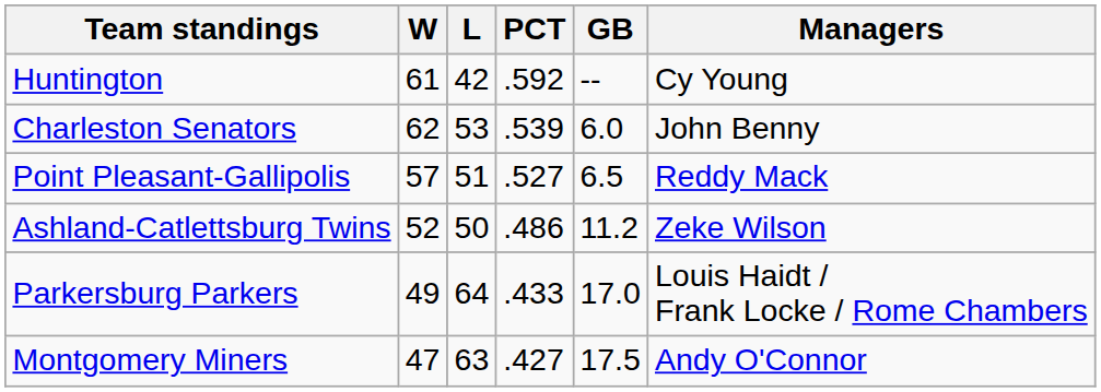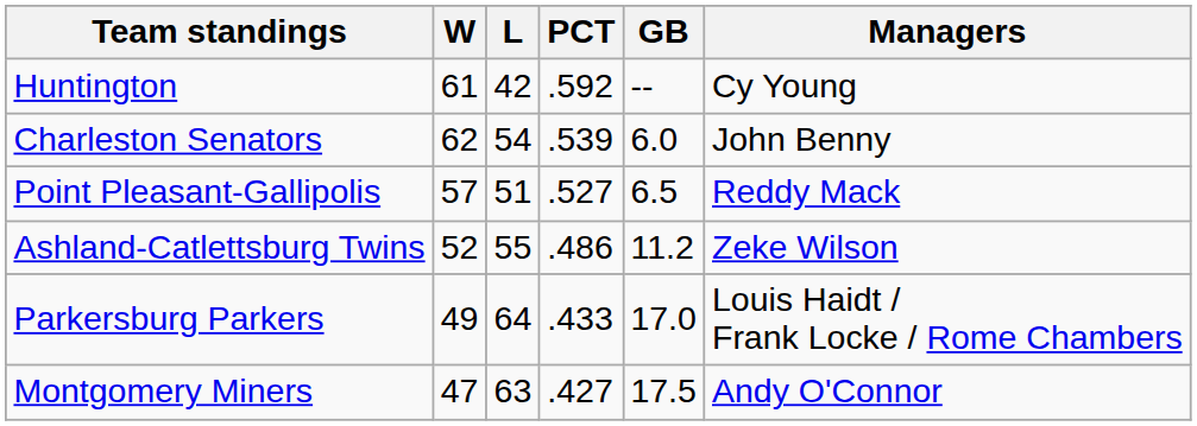Charleston Senators | L: 53 -> 54
Ashland-Catlettsburg Twins | L: 50 -> 55
